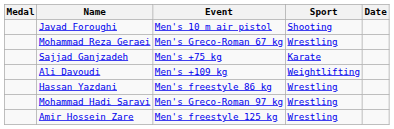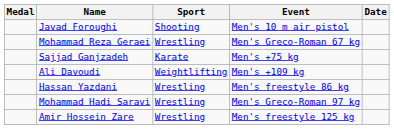columns swapped: Sport <-> Event
